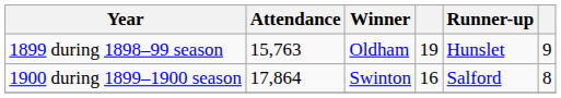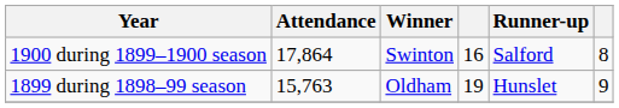rows swapped: 1899 during 1898–99 season <-> 1900 during 1899–1900 season
